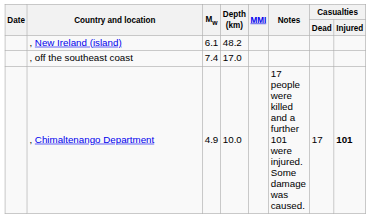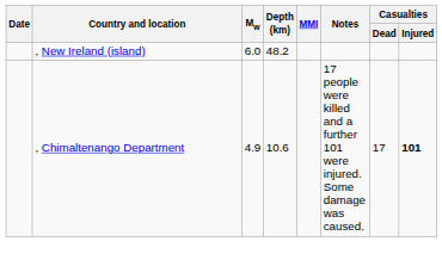, New Ireland (island) | Mw: 6.1 -> 6.0
- row: , off the southeast coast | 7.4 | 17.0
, Chimaltenango Department | Depth (km): 10.0 -> 10.6
